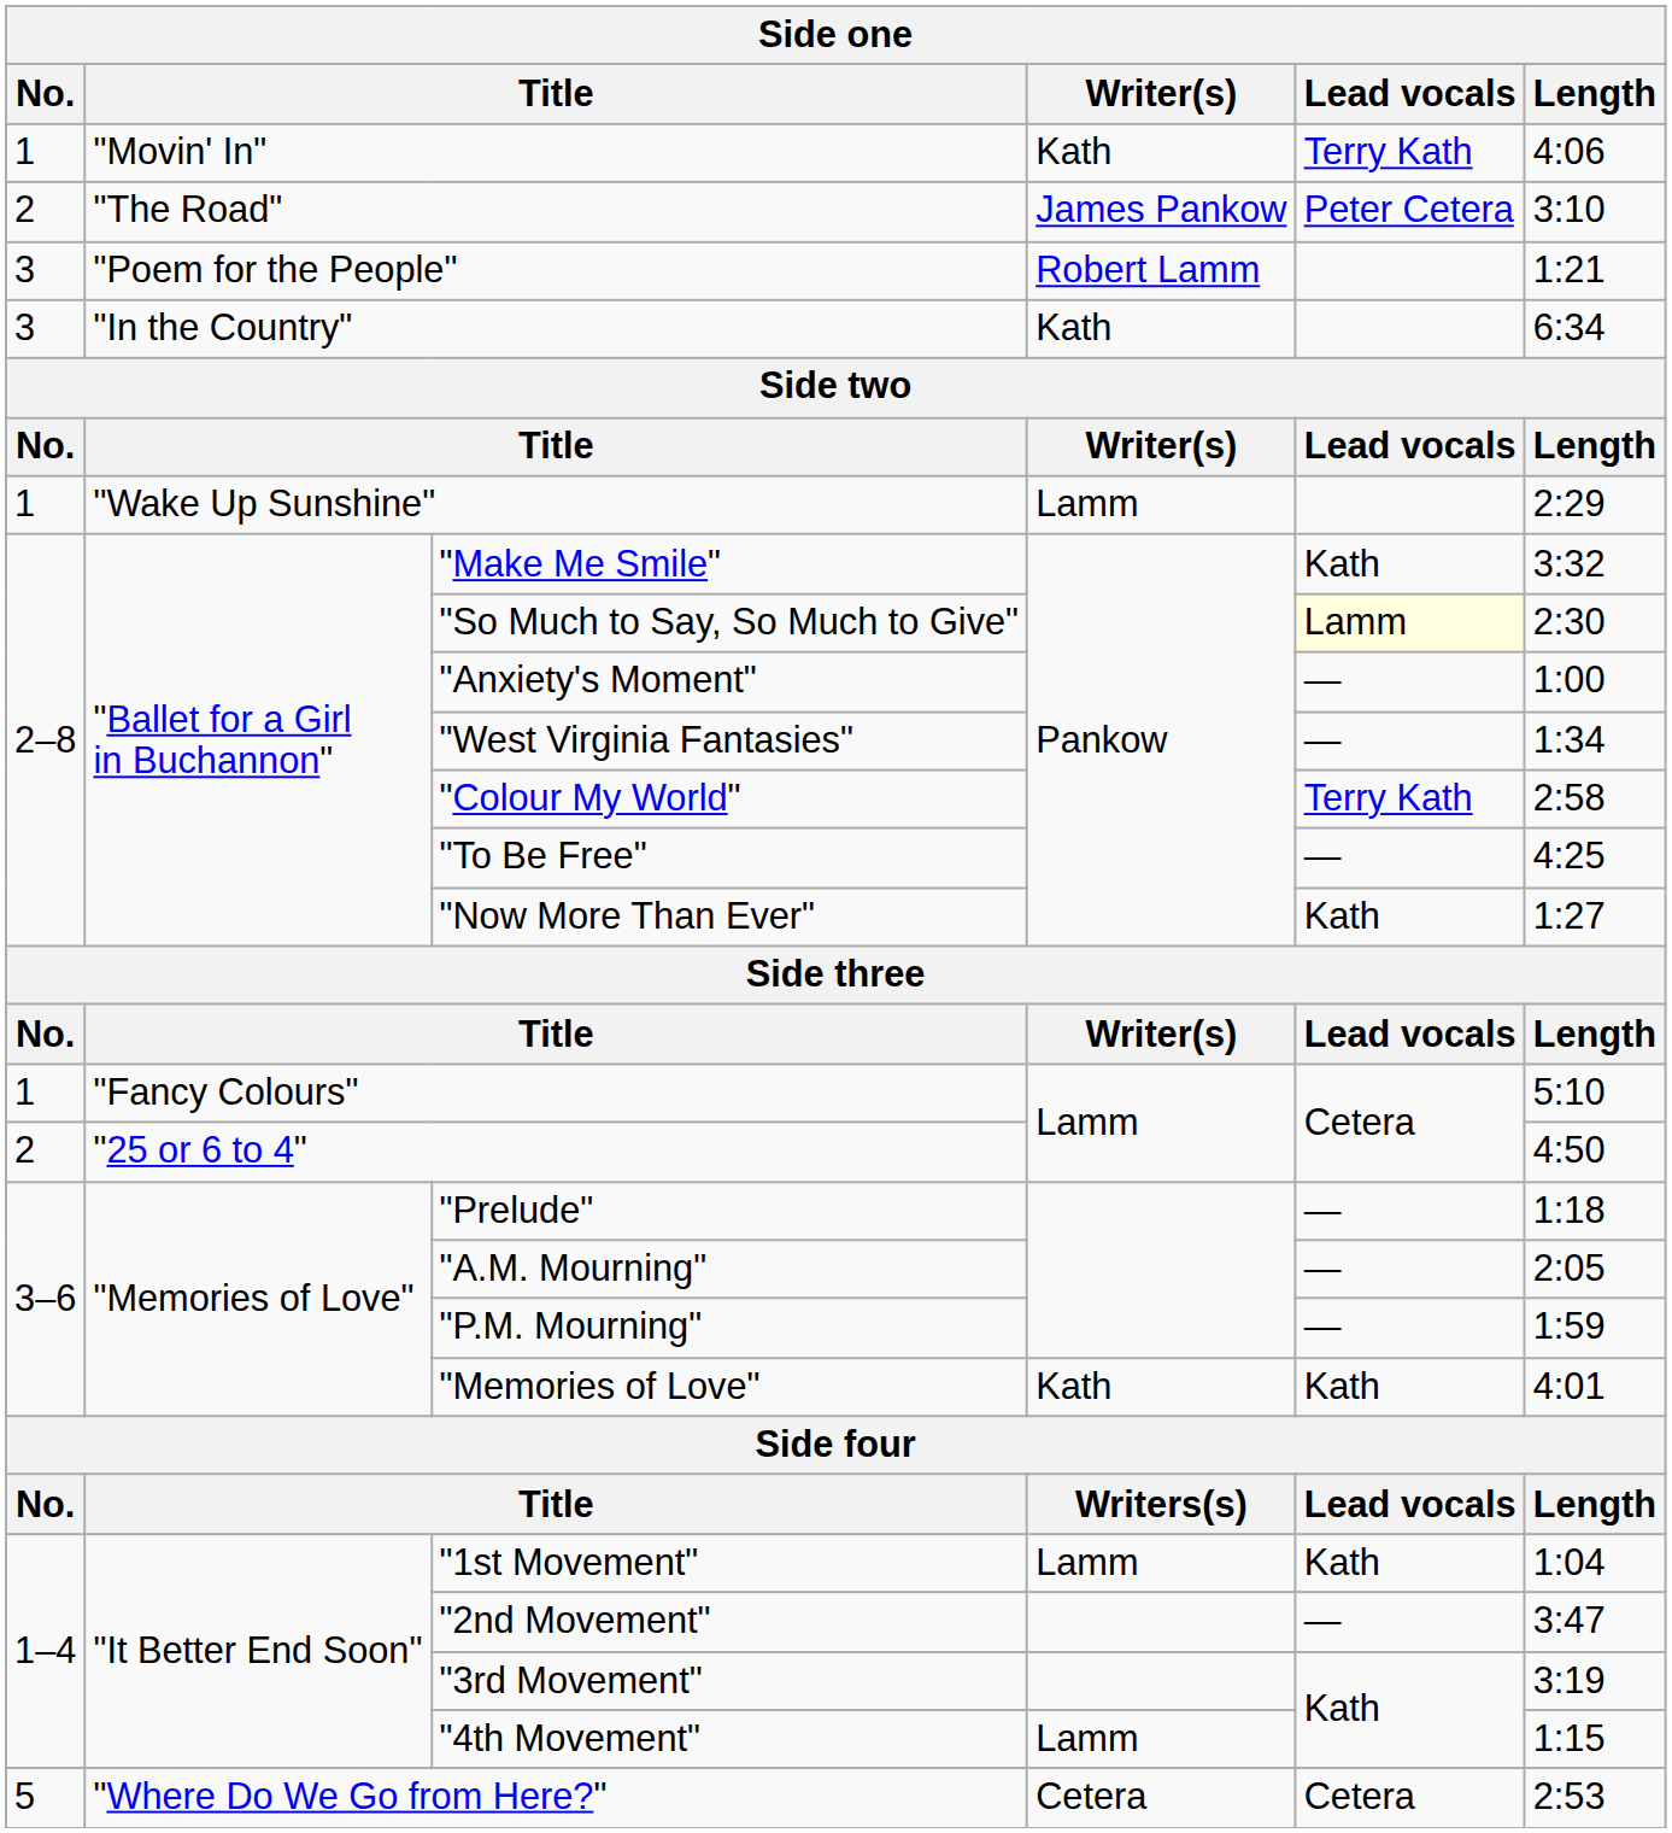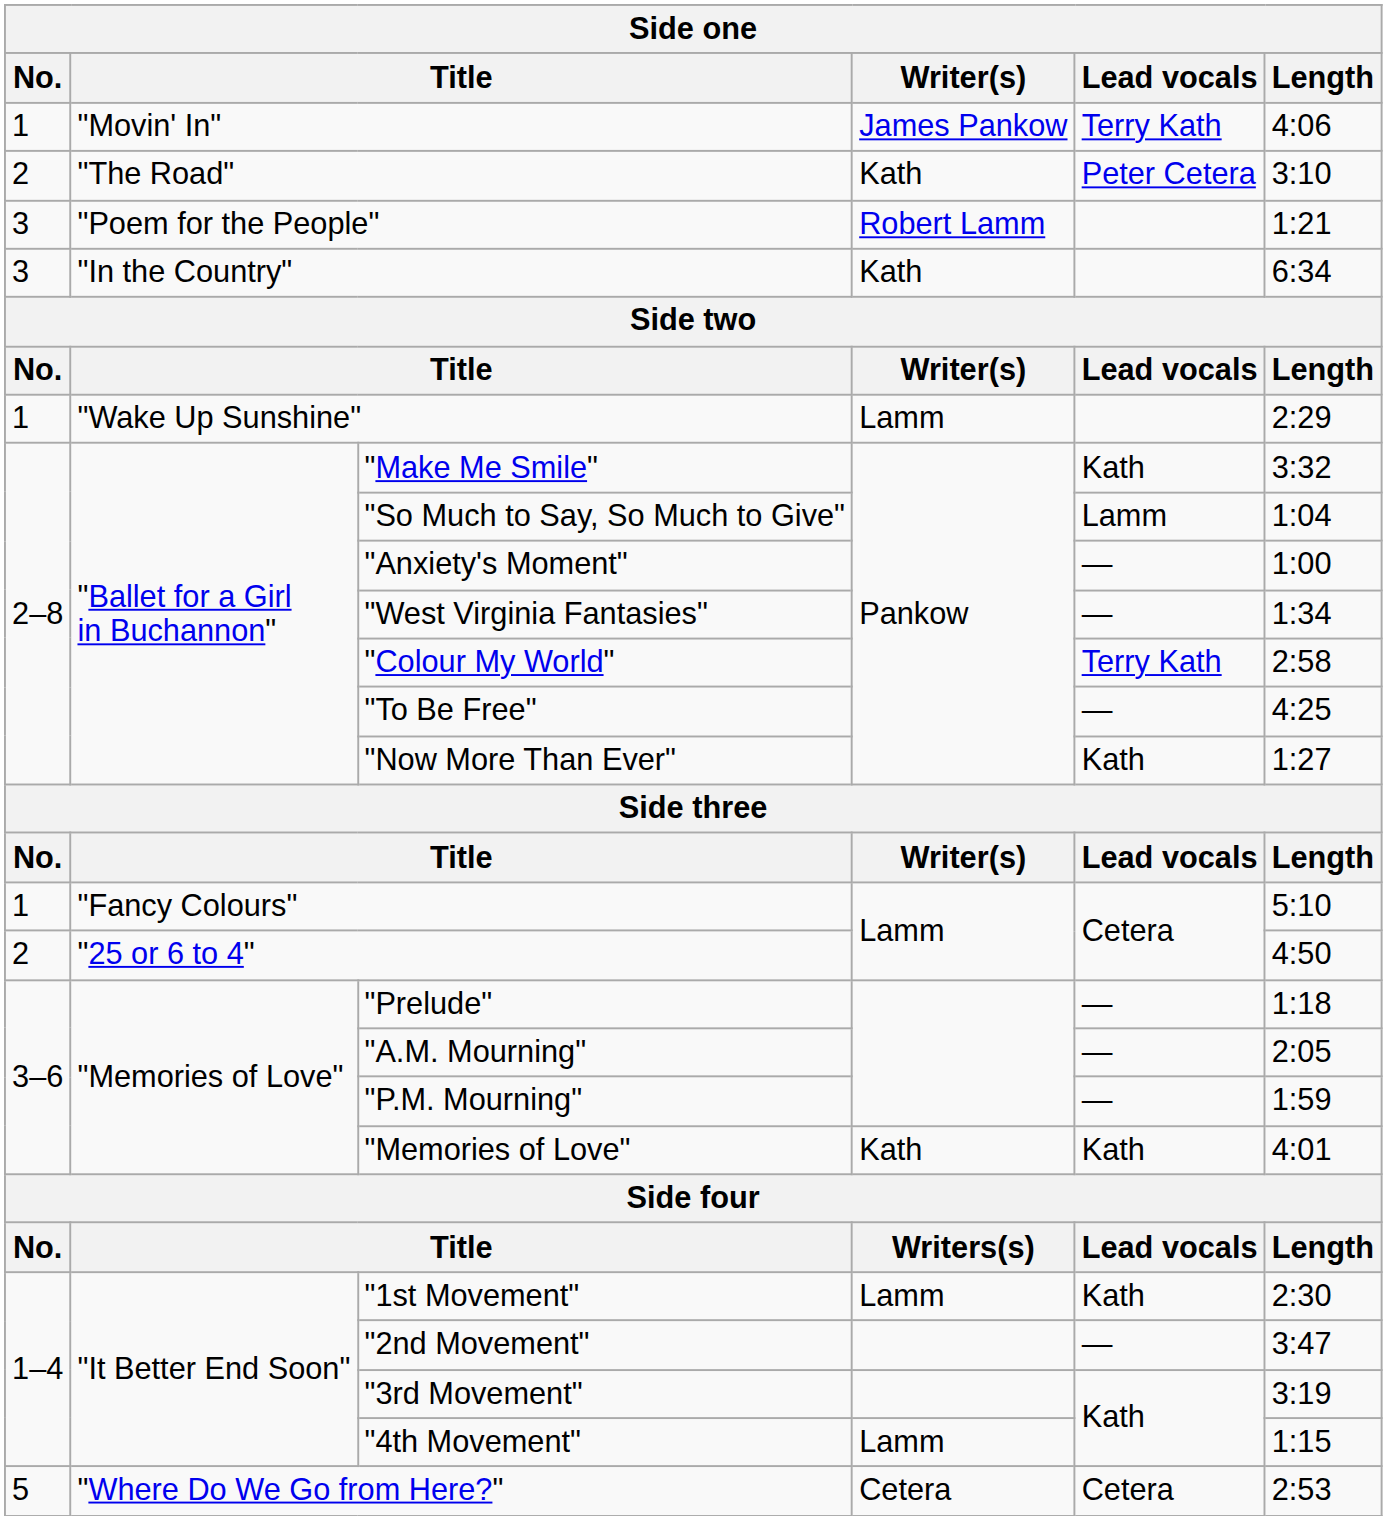"Movin' In" | Writer(s): Kath -> James Pankow
"The Road" | Writer(s): James Pankow -> Kath
"So Much to Say, So Much to Give" | Lead vocals: lightyellow background -> no background
"So Much to Say, So Much to Give" | Length: 2:30 -> 1:04
"1st Movement" | Length: 1:04 -> 2:30
